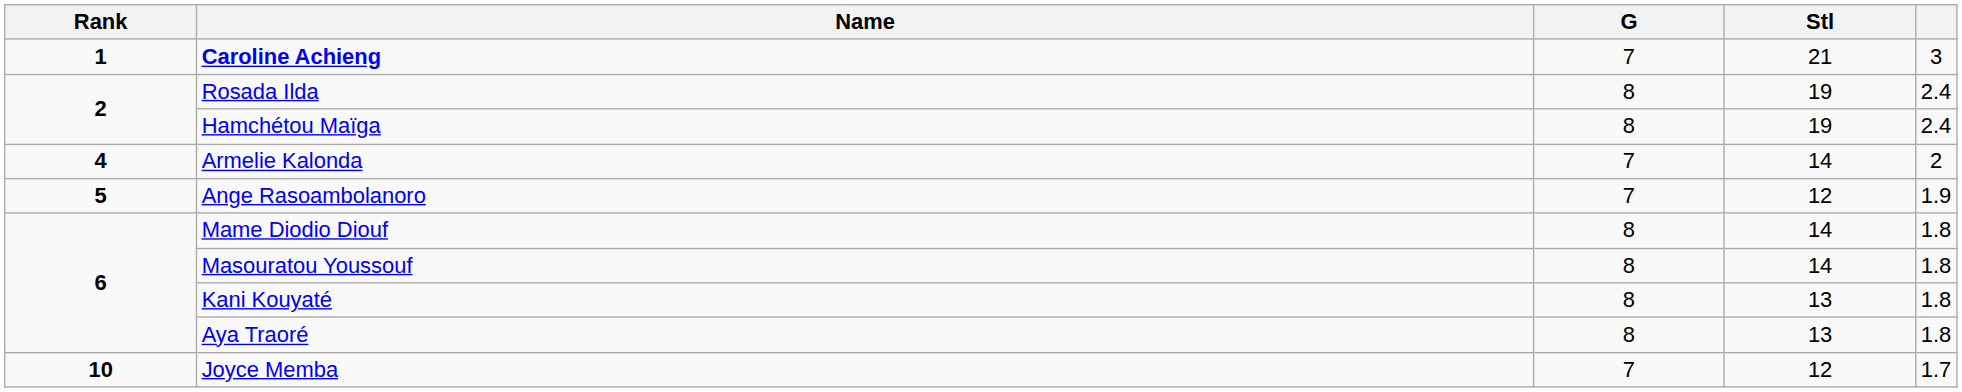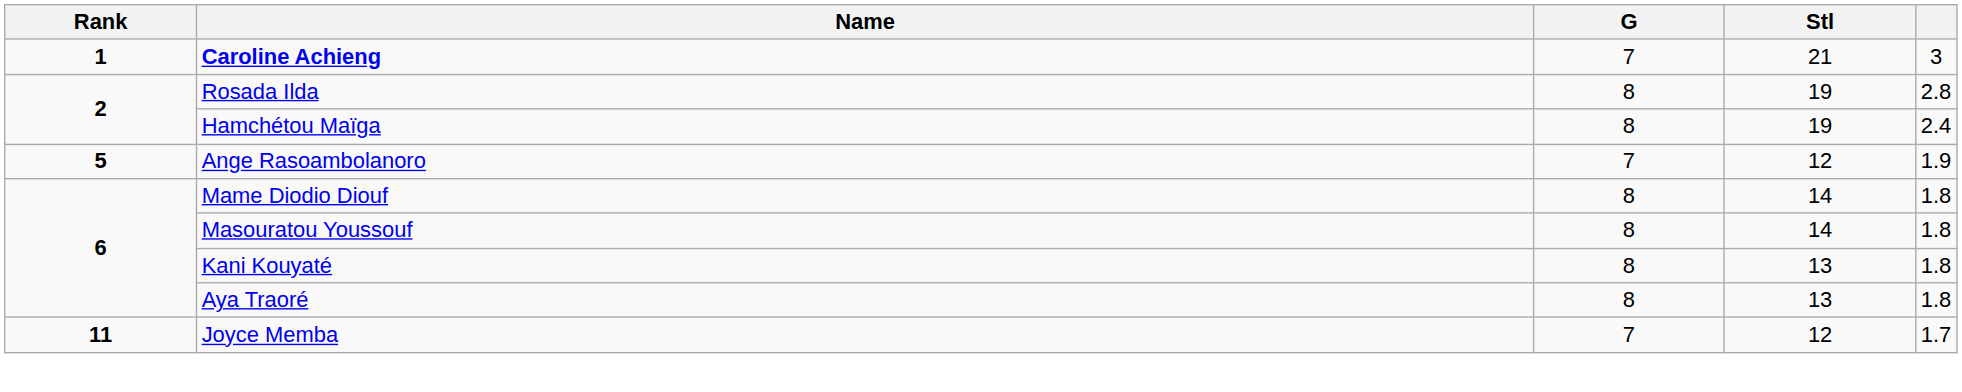Rosada Ilda | column 5: 2.4 -> 2.8
- row: 4 | Armelie Kalonda | 7 | 14 | 2
Joyce Memba | Rank: 10 -> 11
